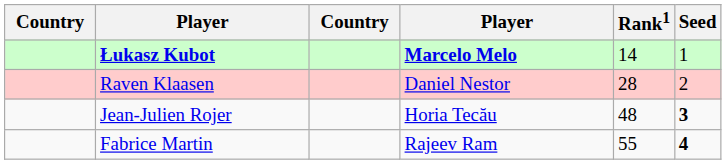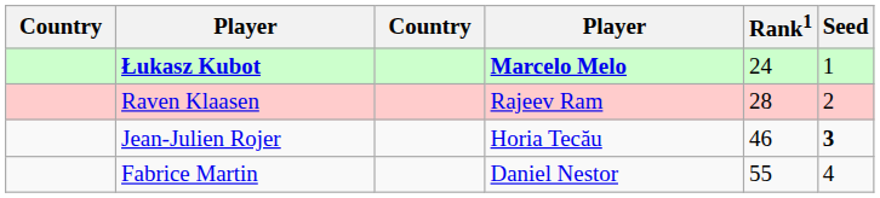Łukasz Kubot | Rank1: 14 -> 24
Raven Klaasen | column 4: Daniel Nestor -> Rajeev Ram
Jean-Julien Rojer | Rank1: 48 -> 46
Fabrice Martin | column 4: Rajeev Ram -> Daniel Nestor
Fabrice Martin | Seed: bold -> normal
